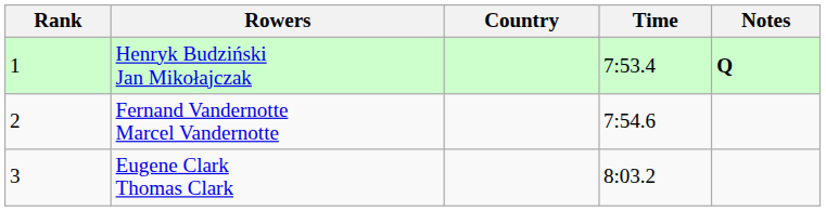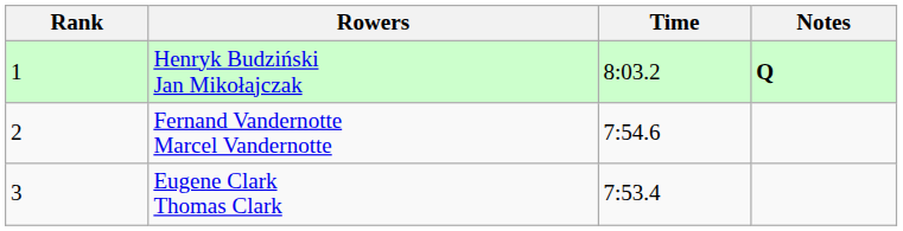- column: Country
Henryk Budziński Jan Mikołajczak | Time: 7:53.4 -> 8:03.2
Eugene Clark Thomas Clark | Time: 8:03.2 -> 7:53.4
